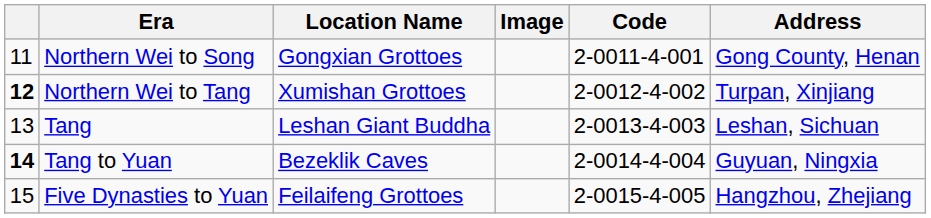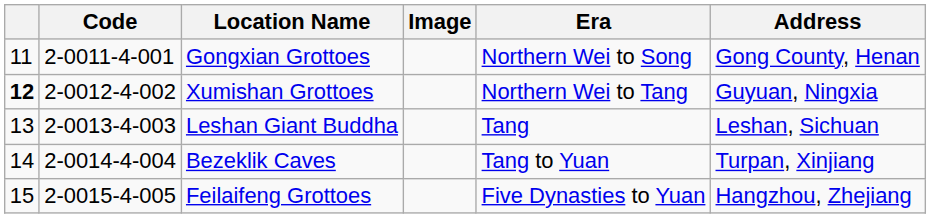columns swapped: Code <-> Era
Xumishan Grottoes | Address: Turpan, Xinjiang -> Guyuan, Ningxia
Bezeklik Caves | column 1: bold -> normal
Bezeklik Caves | Address: Guyuan, Ningxia -> Turpan, Xinjiang
